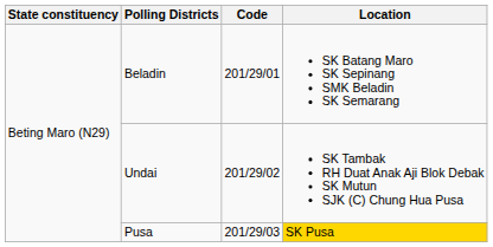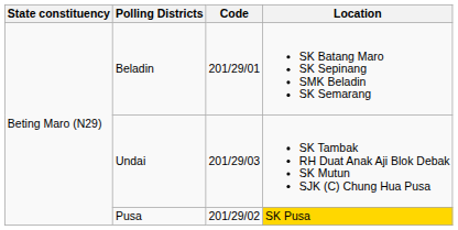Undai | Code: 201/29/02 -> 201/29/03
Pusa | Code: 201/29/03 -> 201/29/02
